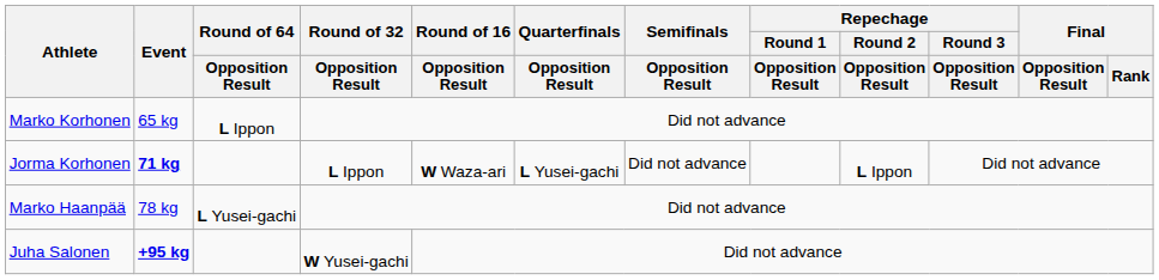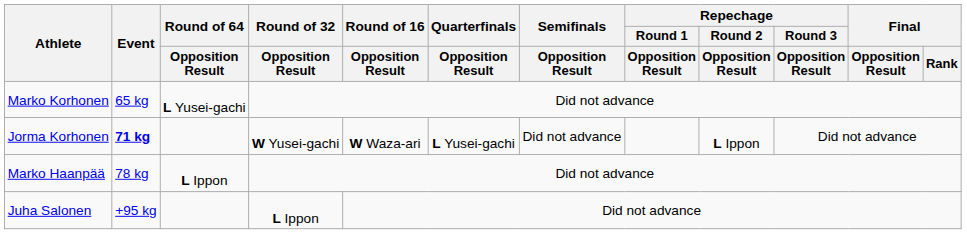Marko Korhonen | Round of 64 / Opposition Result: L Ippon -> L Yusei-gachi
Jorma Korhonen | Round of 32 / Opposition Result: L Ippon -> W Yusei-gachi
Marko Haanpää | Round of 64 / Opposition Result: L Yusei-gachi -> L Ippon
Juha Salonen | Event: bold -> normal
Juha Salonen | Round of 32 / Opposition Result: W Yusei-gachi -> L Ippon
